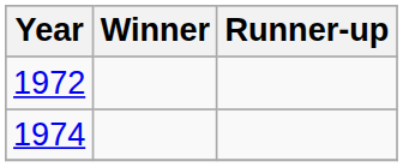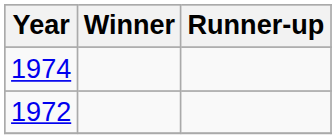rows swapped: 1972 <-> 1974
